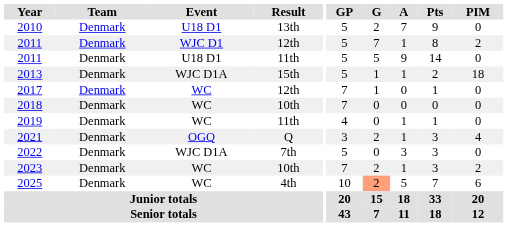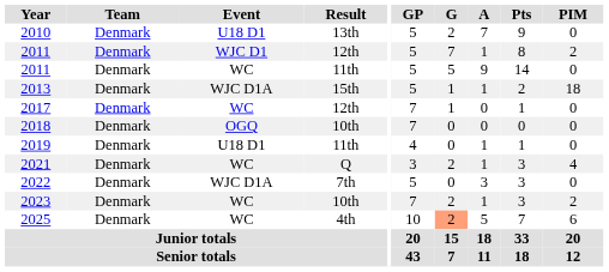2011 / 11th | Event: U18 D1 -> WC
2018 | Event: WC -> OGQ
2019 | Event: WC -> U18 D1
2021 | Event: OGQ -> WC
